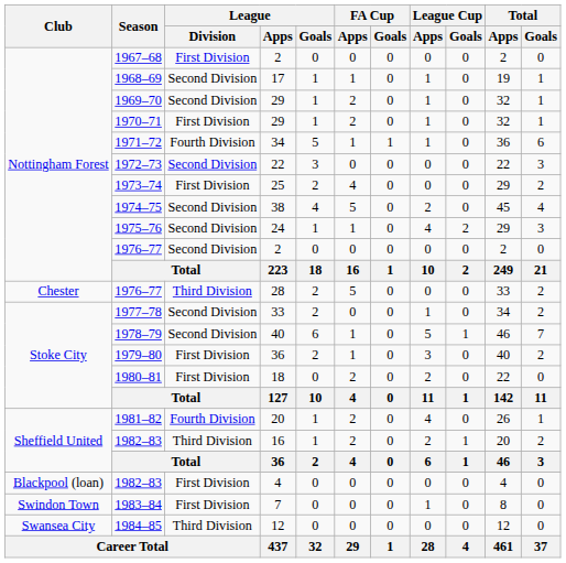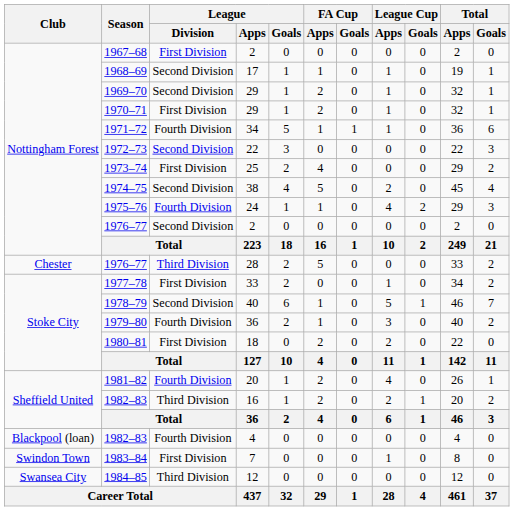1975–76 | League / Division: Second Division -> Fourth Division
1977–78 | League / Division: Second Division -> First Division
1979–80 | League / Division: First Division -> Fourth Division
1982–83 / 4 | League / Division: First Division -> Fourth Division
